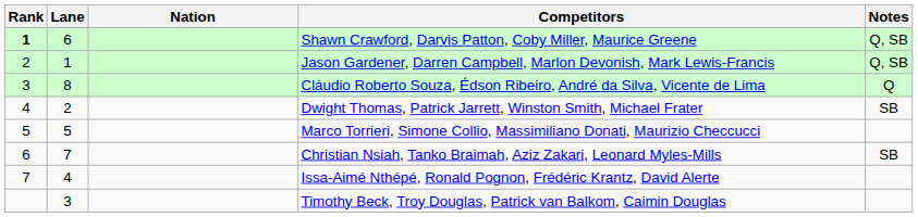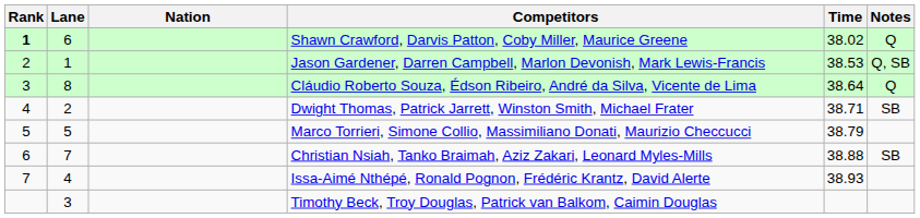+ column: Time | 38.02 | 38.53 | 38.64 | 38.71 | 38.79 | 38.88 | 38.93
Shawn Crawford, Darvis Patton, Coby Miller, Maurice Greene | Notes: Q, SB -> Q
